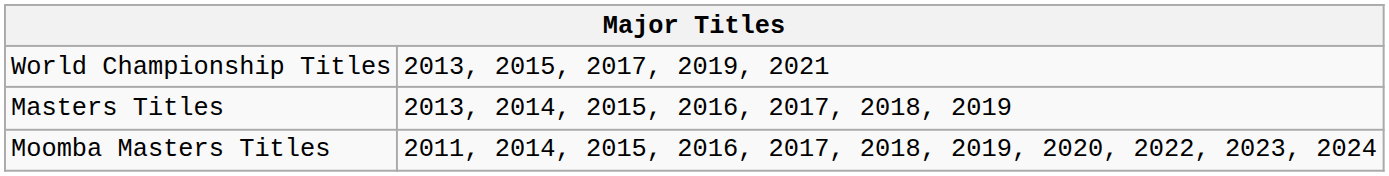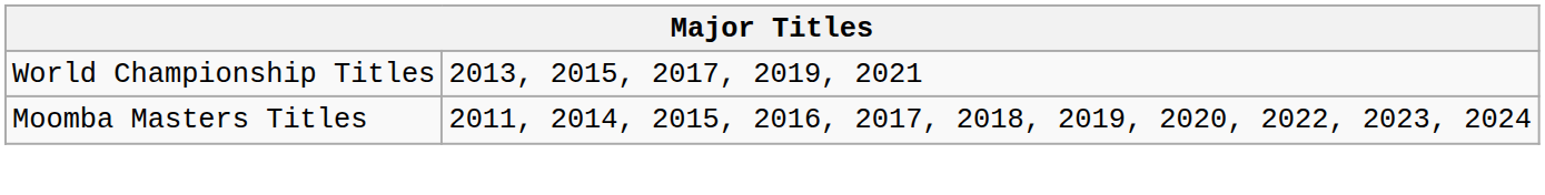- row: Masters Titles | 2013, 2014, 2015, 2016, 2017, 2018, 2019
